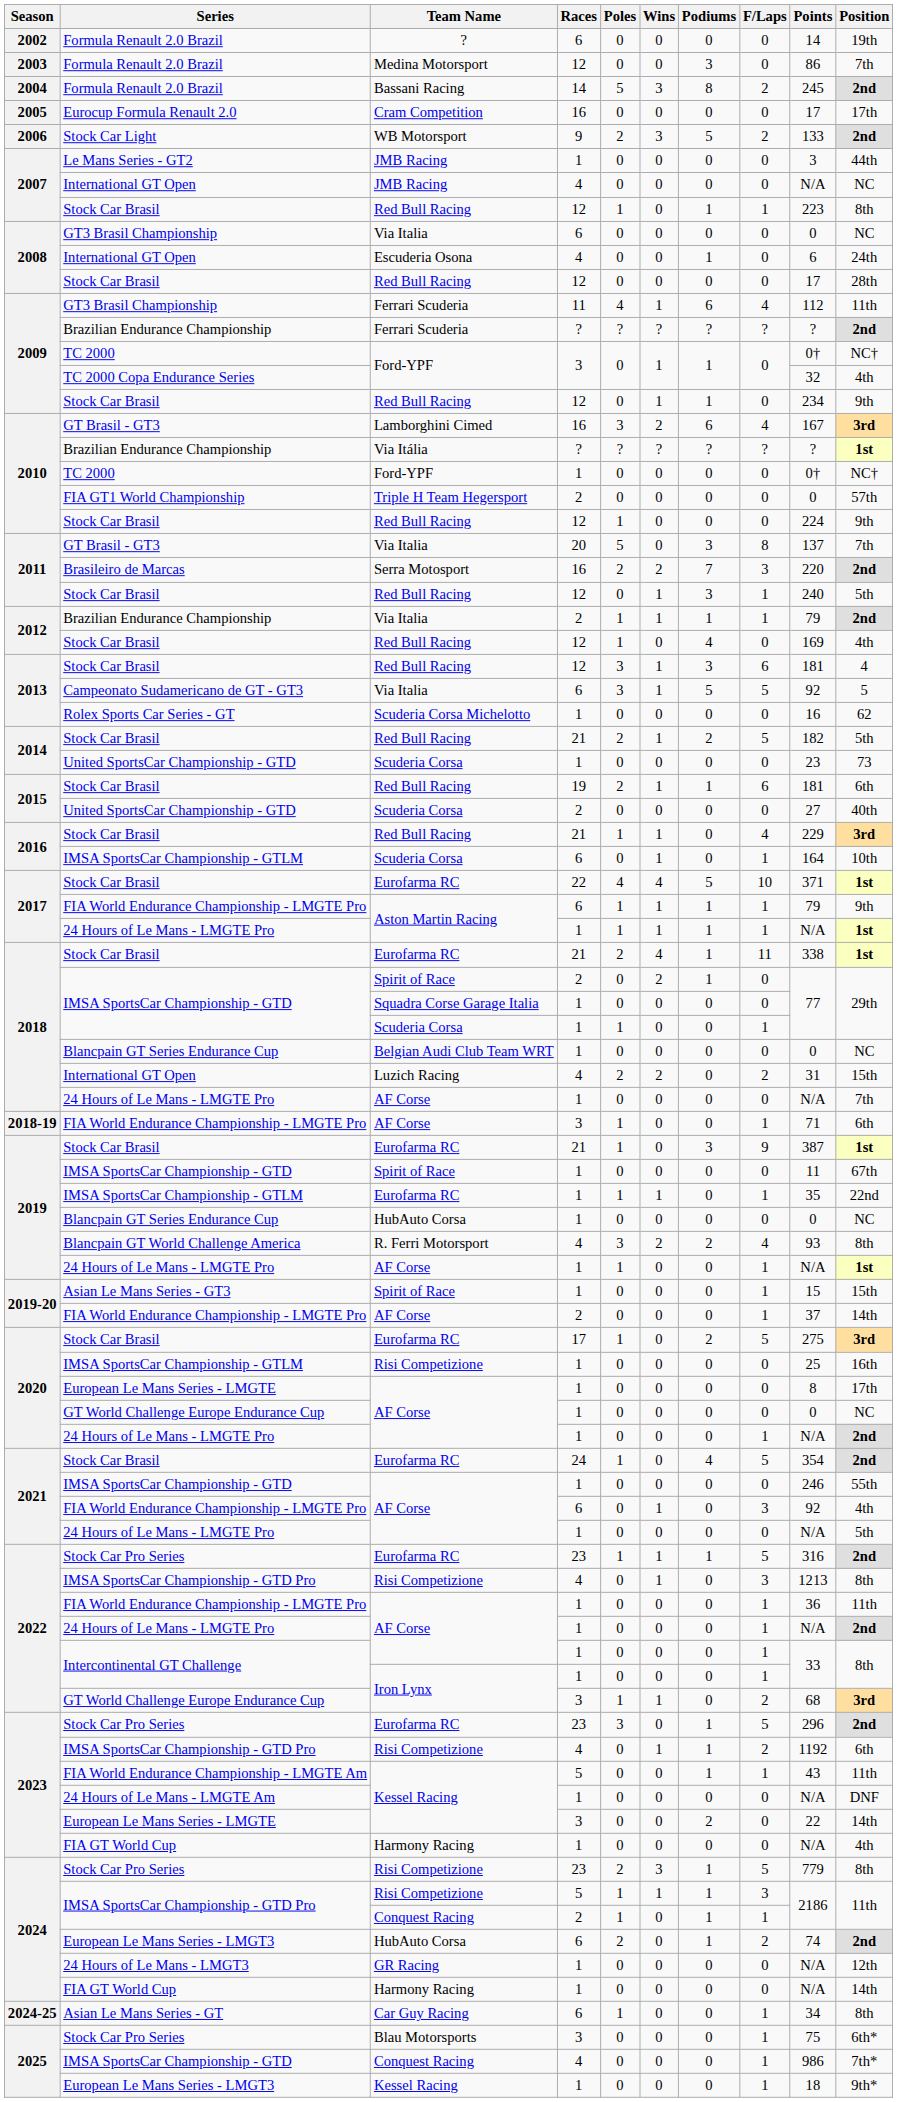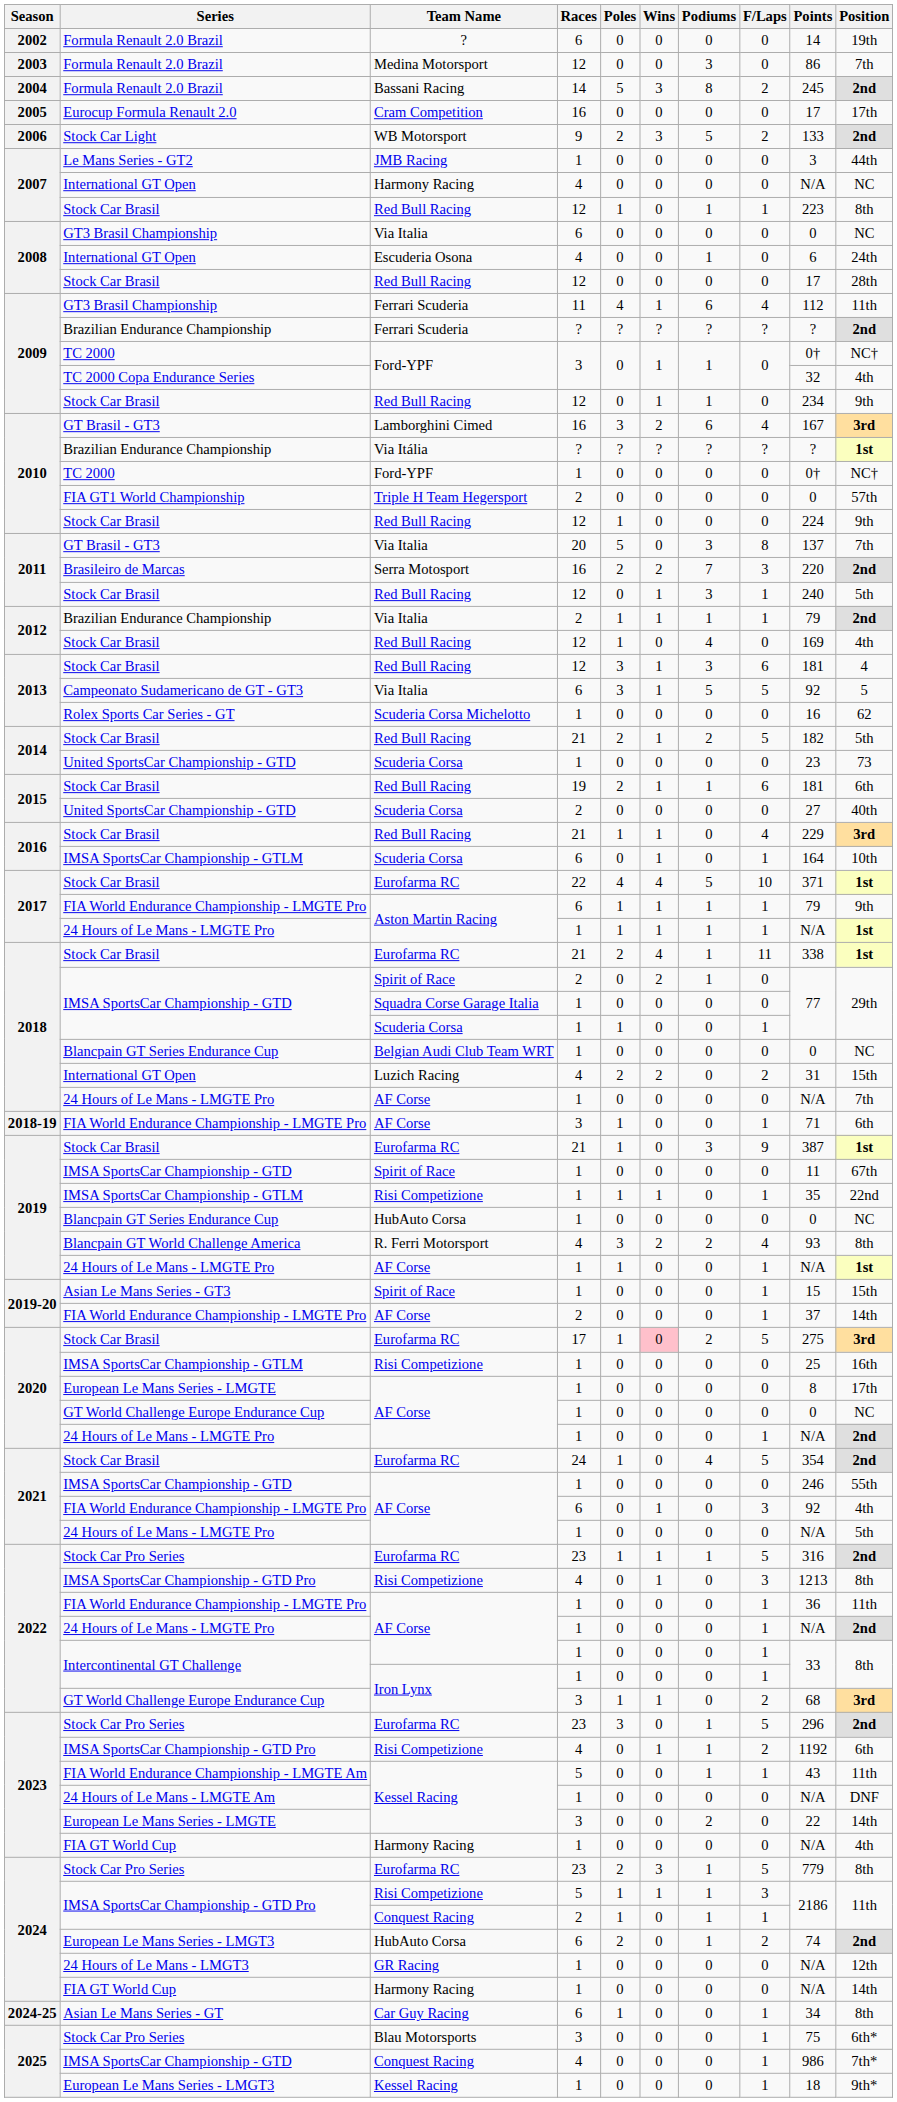2007 / International GT Open | Team Name: JMB Racing -> Harmony Racing
2019 / IMSA SportsCar Championship - GTLM | Team Name: Eurofarma RC -> Risi Competizione
2020 / Stock Car Brasil | Wins: no background -> pink background
2024 / Stock Car Pro Series | Team Name: Risi Competizione -> Eurofarma RC
